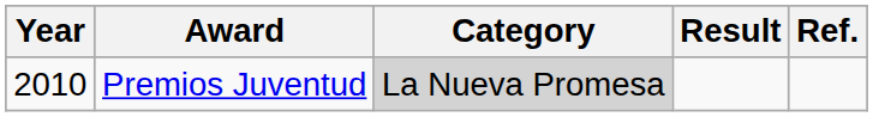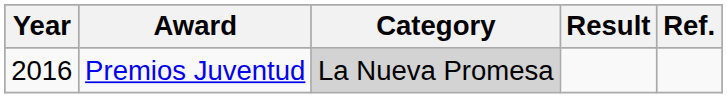Premios Juventud | Year: 2010 -> 2016
